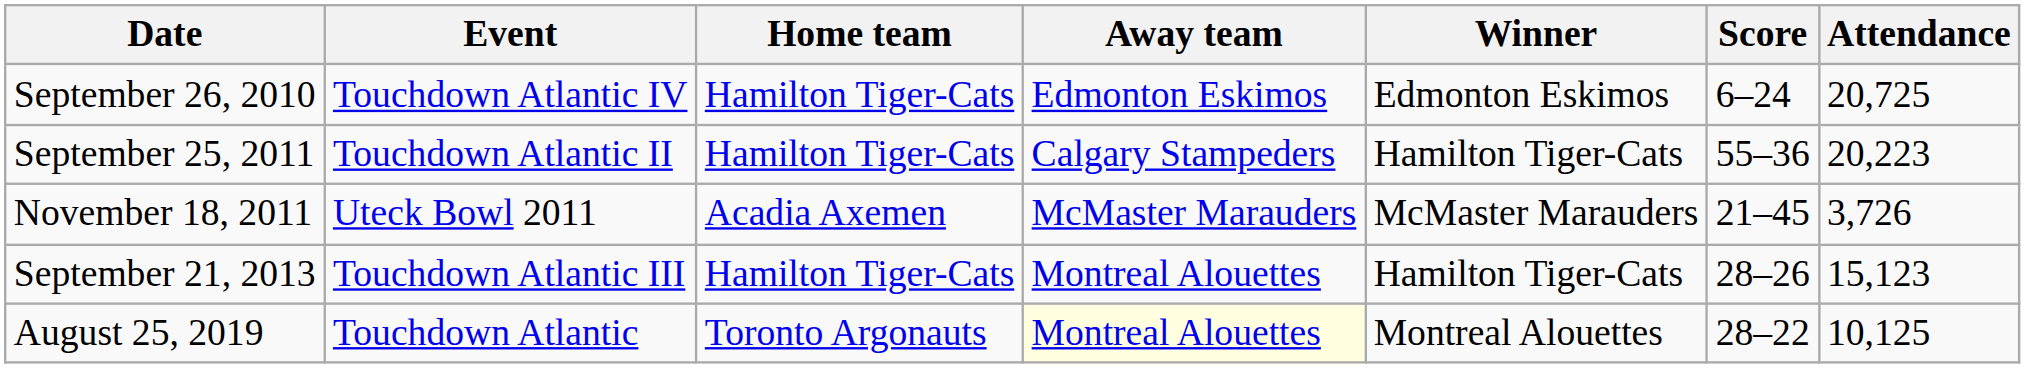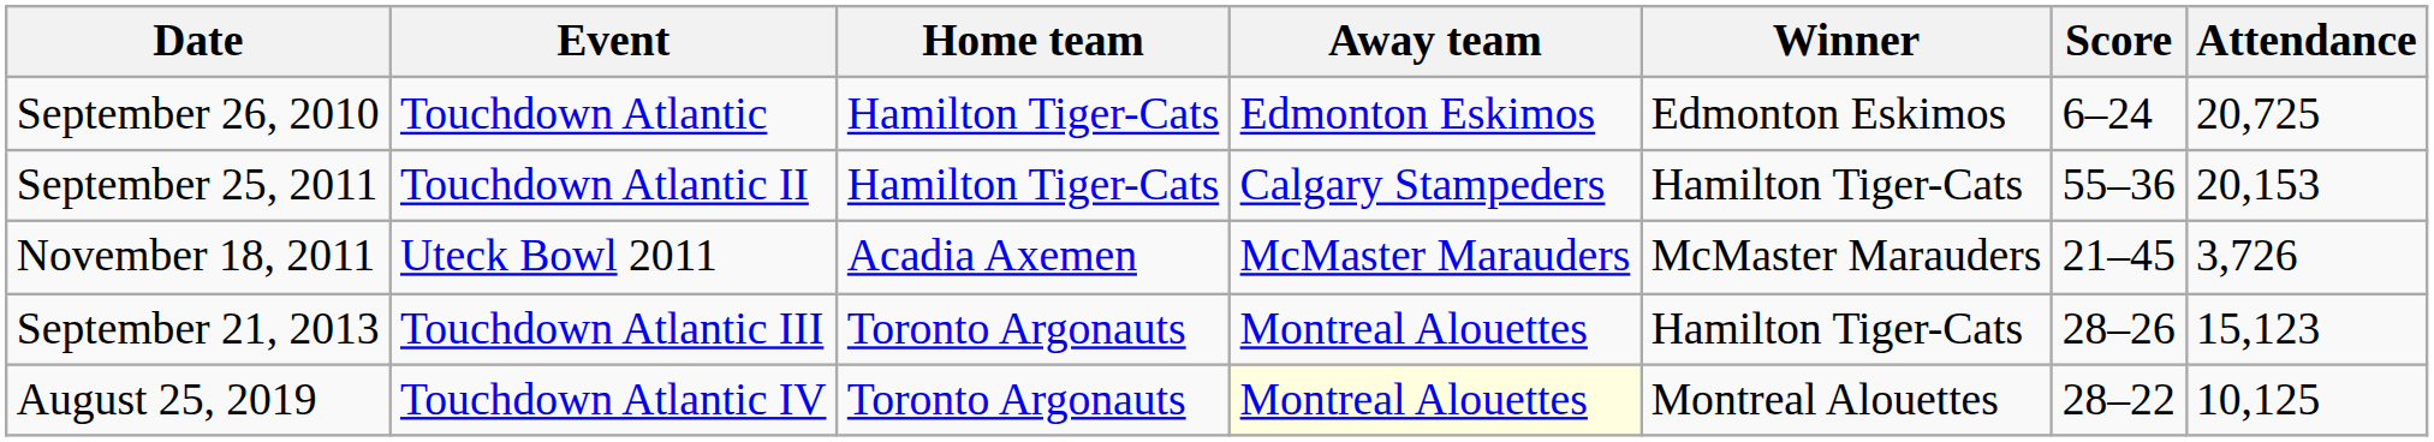September 26, 2010 | Event: Touchdown Atlantic IV -> Touchdown Atlantic
September 25, 2011 | Attendance: 20,223 -> 20,153
September 21, 2013 | Home team: Hamilton Tiger-Cats -> Toronto Argonauts
August 25, 2019 | Event: Touchdown Atlantic -> Touchdown Atlantic IV
